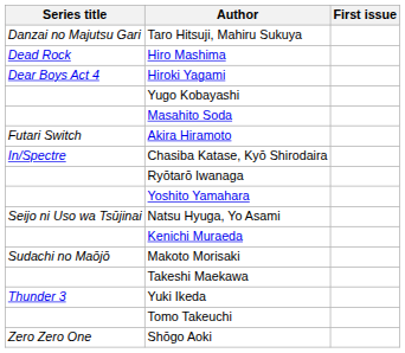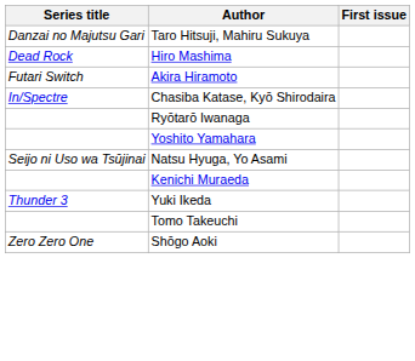- row: Dear Boys Act 4 | Hiroki Yagami
- row: Yugo Kobayashi
- row: Masahito Soda
- row: Sudachi no Maōjō | Makoto Morisaki
- row: Takeshi Maekawa
